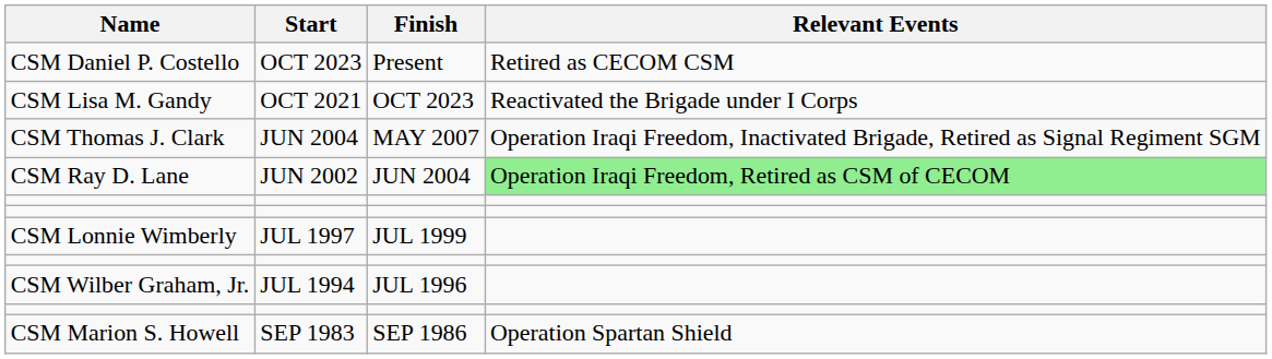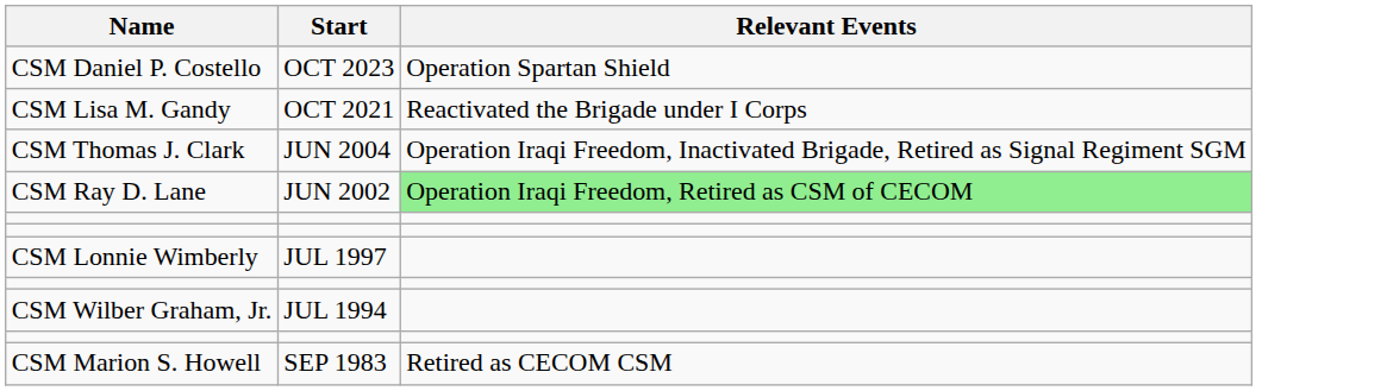- column: Finish | Present | OCT 2023 | MAY 2007 | JUN 2004 | JUL 1999 | JUL 1996 | SEP 1986
CSM Daniel P. Costello | Relevant Events: Retired as CECOM CSM -> Operation Spartan Shield
CSM Marion S. Howell | Relevant Events: Operation Spartan Shield -> Retired as CECOM CSM
